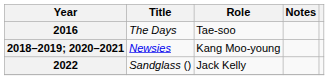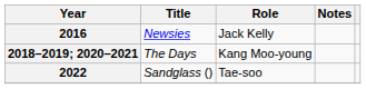2016 | Title: The Days -> Newsies
2016 | Role: Tae-soo -> Jack Kelly
2018–2019; 2020–2021 | Title: Newsies -> The Days
2022 | Role: Jack Kelly -> Tae-soo
